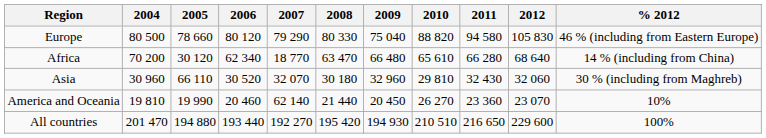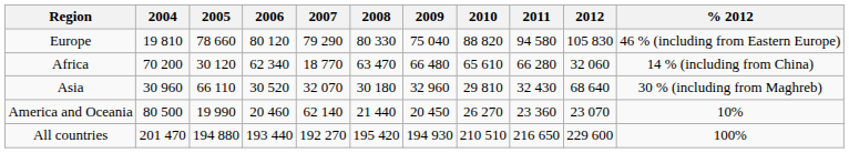Europe | 2004: 80 500 -> 19 810
Africa | 2012: 68 640 -> 32 060
Asia | 2012: 32 060 -> 68 640
America and Oceania | 2004: 19 810 -> 80 500
